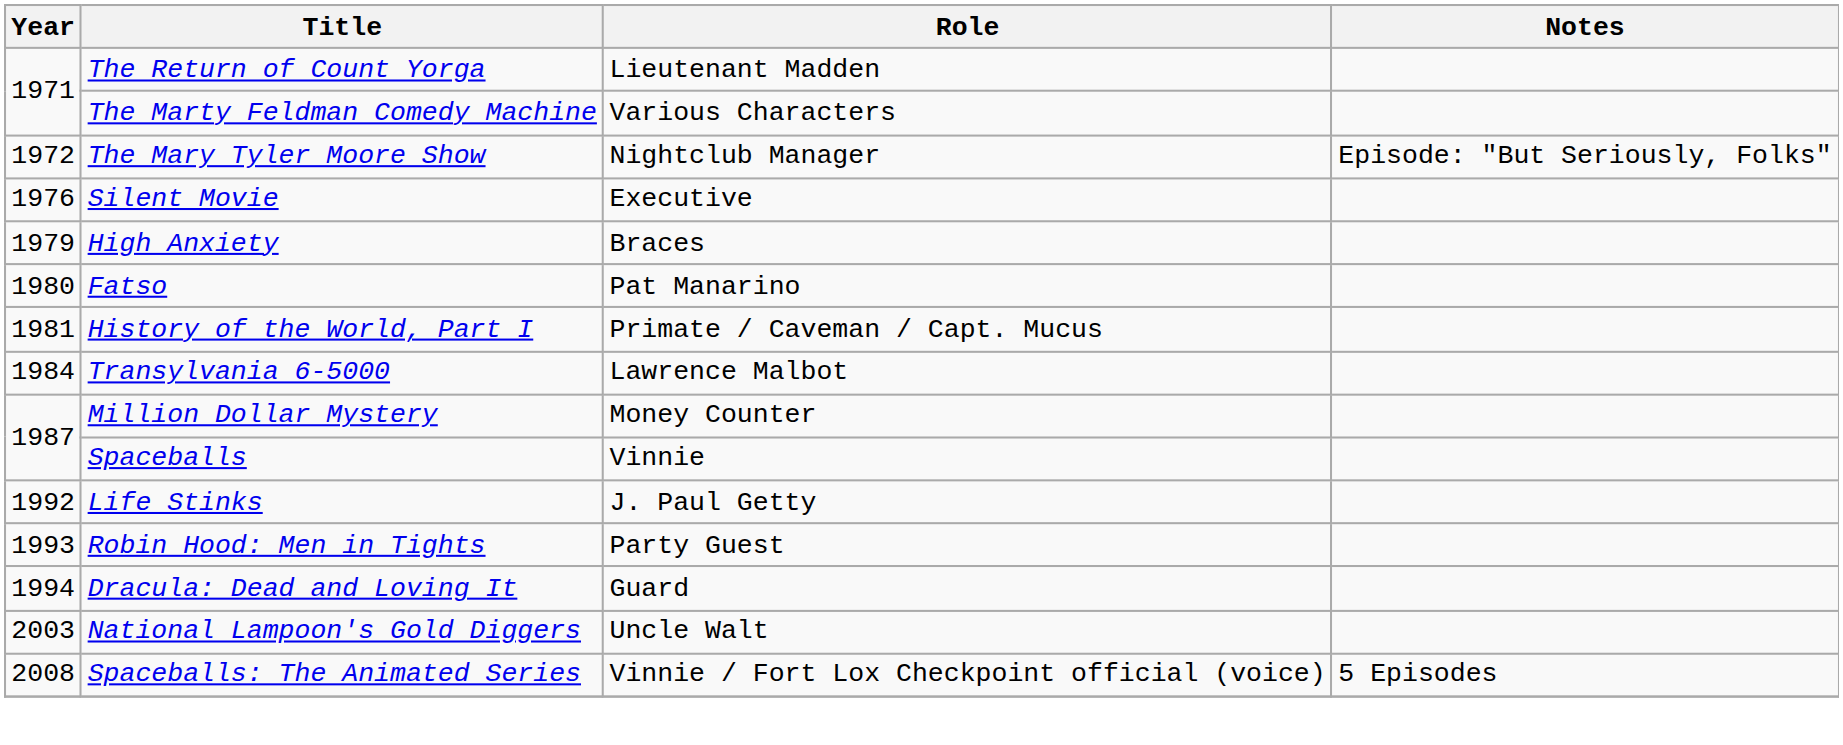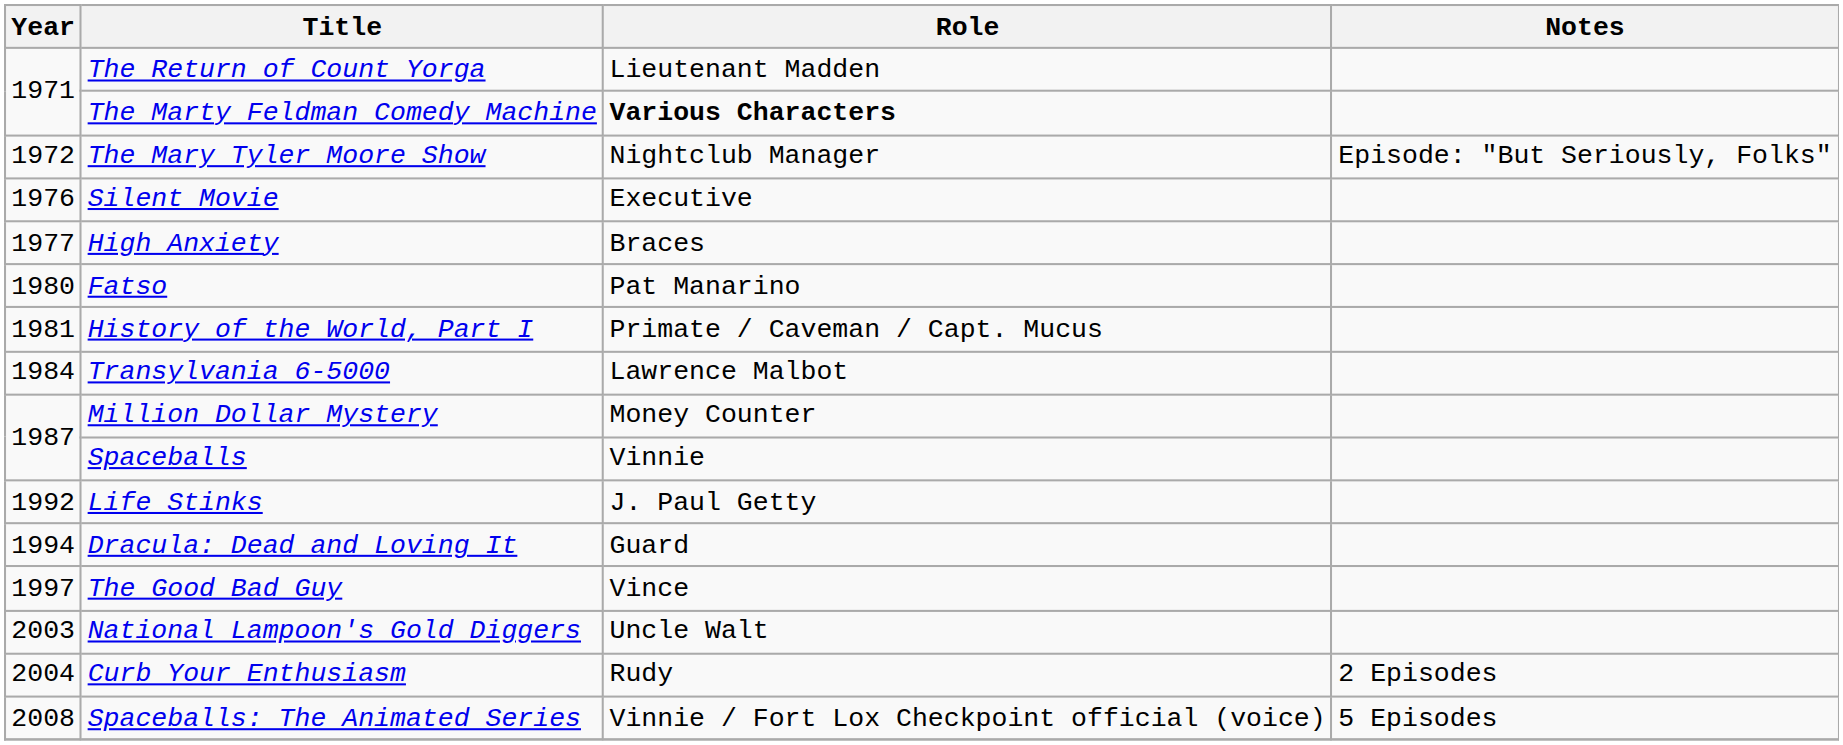The Marty Feldman Comedy Machine | Role: normal -> bold
High Anxiety | Year: 1979 -> 1977
- row: 1993 | Robin Hood: Men in Tights | Party Guest
+ row: 1997 | The Good Bad Guy | Vince
+ row: 2004 | Curb Your Enthusiasm | Rudy | 2 Episodes
